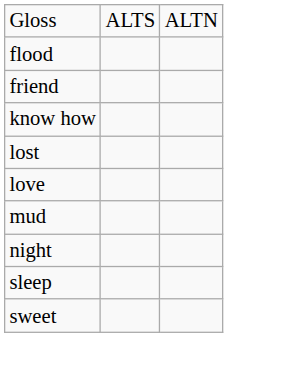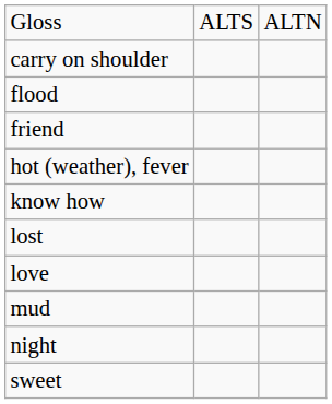+ row: carry on shoulder
+ row: hot (weather), fever
- row: sleep
